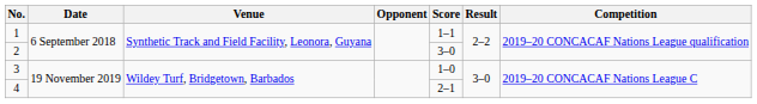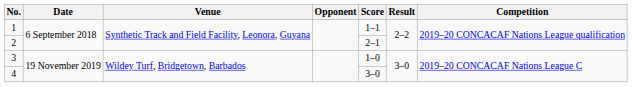2 | Score: 3–0 -> 2–1
4 | Score: 2–1 -> 3–0
